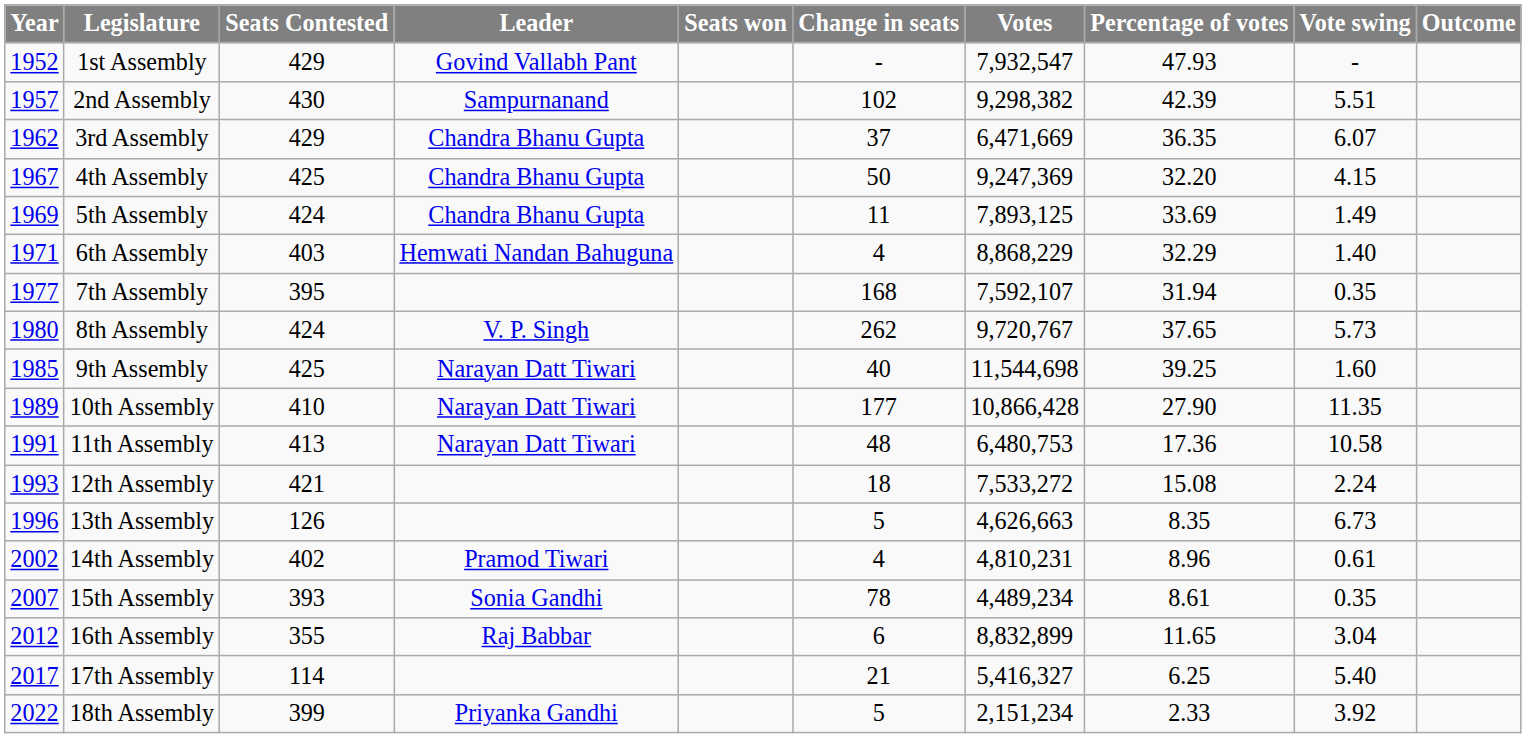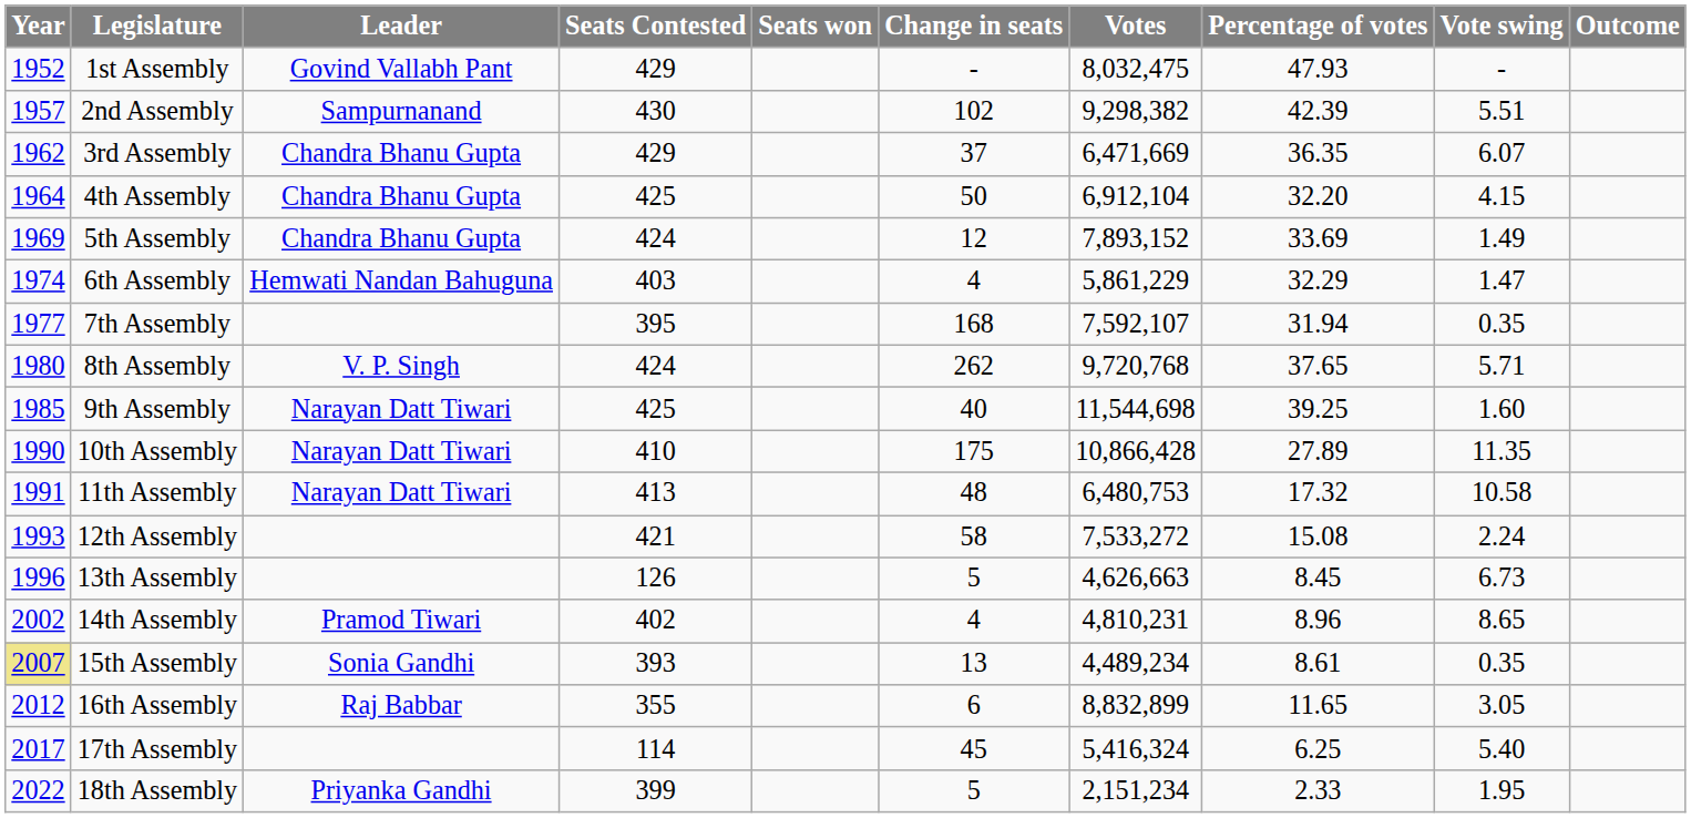columns swapped: Leader <-> Seats Contested
1st Assembly | Votes: 7,932,547 -> 8,032,475
4th Assembly | Year: 1967 -> 1964
4th Assembly | Votes: 9,247,369 -> 6,912,104
5th Assembly | Change in seats: 11 -> 12
5th Assembly | Votes: 7,893,125 -> 7,893,152
6th Assembly | Year: 1971 -> 1974
6th Assembly | Votes: 8,868,229 -> 5,861,229
6th Assembly | Vote swing: 1.40 -> 1.47
8th Assembly | Votes: 9,720,767 -> 9,720,768
8th Assembly | Vote swing: 5.73 -> 5.71
10th Assembly | Year: 1989 -> 1990
10th Assembly | Change in seats: 177 -> 175
10th Assembly | Percentage of votes: 27.90 -> 27.89
11th Assembly | Percentage of votes: 17.36 -> 17.32
12th Assembly | Change in seats: 18 -> 58
13th Assembly | Percentage of votes: 8.35 -> 8.45
14th Assembly | Vote swing: 0.61 -> 8.65
15th Assembly | Year: no background -> khaki background
15th Assembly | Change in seats: 78 -> 13
16th Assembly | Vote swing: 3.04 -> 3.05
17th Assembly | Change in seats: 21 -> 45
17th Assembly | Votes: 5,416,327 -> 5,416,324
18th Assembly | Vote swing: 3.92 -> 1.95
